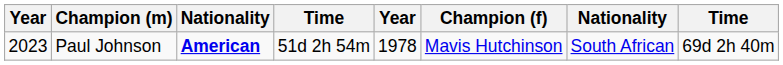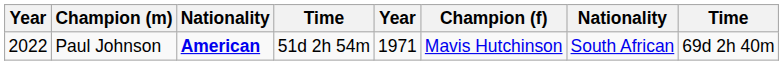Paul Johnson | column 1: 2023 -> 2022
Paul Johnson | column 5: 1978 -> 1971
